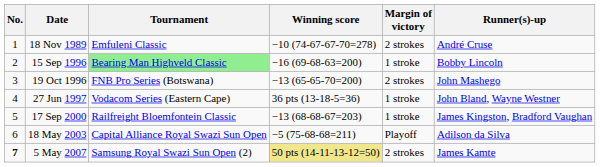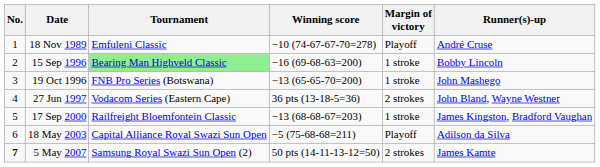18 Nov 1989 | Margin of victory: 2 strokes -> Playoff
19 Oct 1996 | Margin of victory: 2 strokes -> 1 stroke
27 Jun 1997 | Margin of victory: 1 stroke -> 2 strokes
5 May 2007 | Winning score: khaki background -> no background
